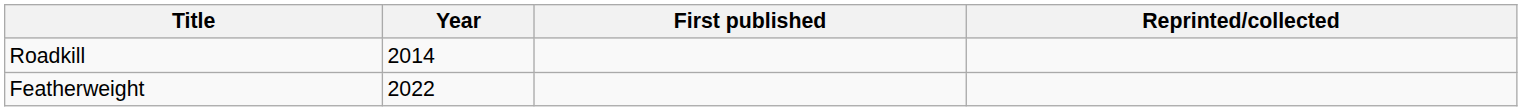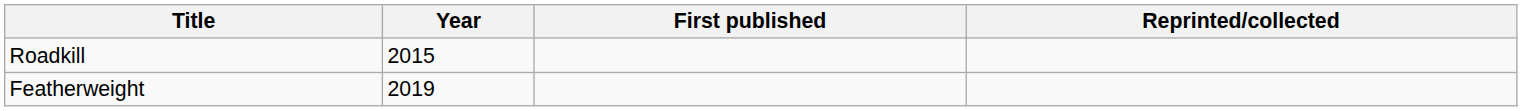Roadkill | Year: 2014 -> 2015
Featherweight | Year: 2022 -> 2019
